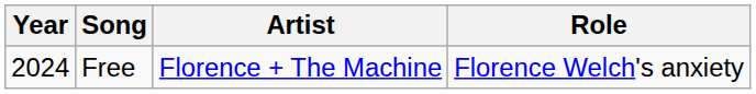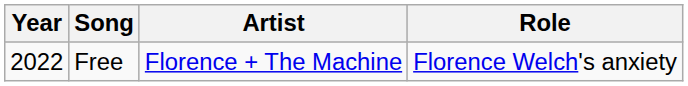Free | Year: 2024 -> 2022
